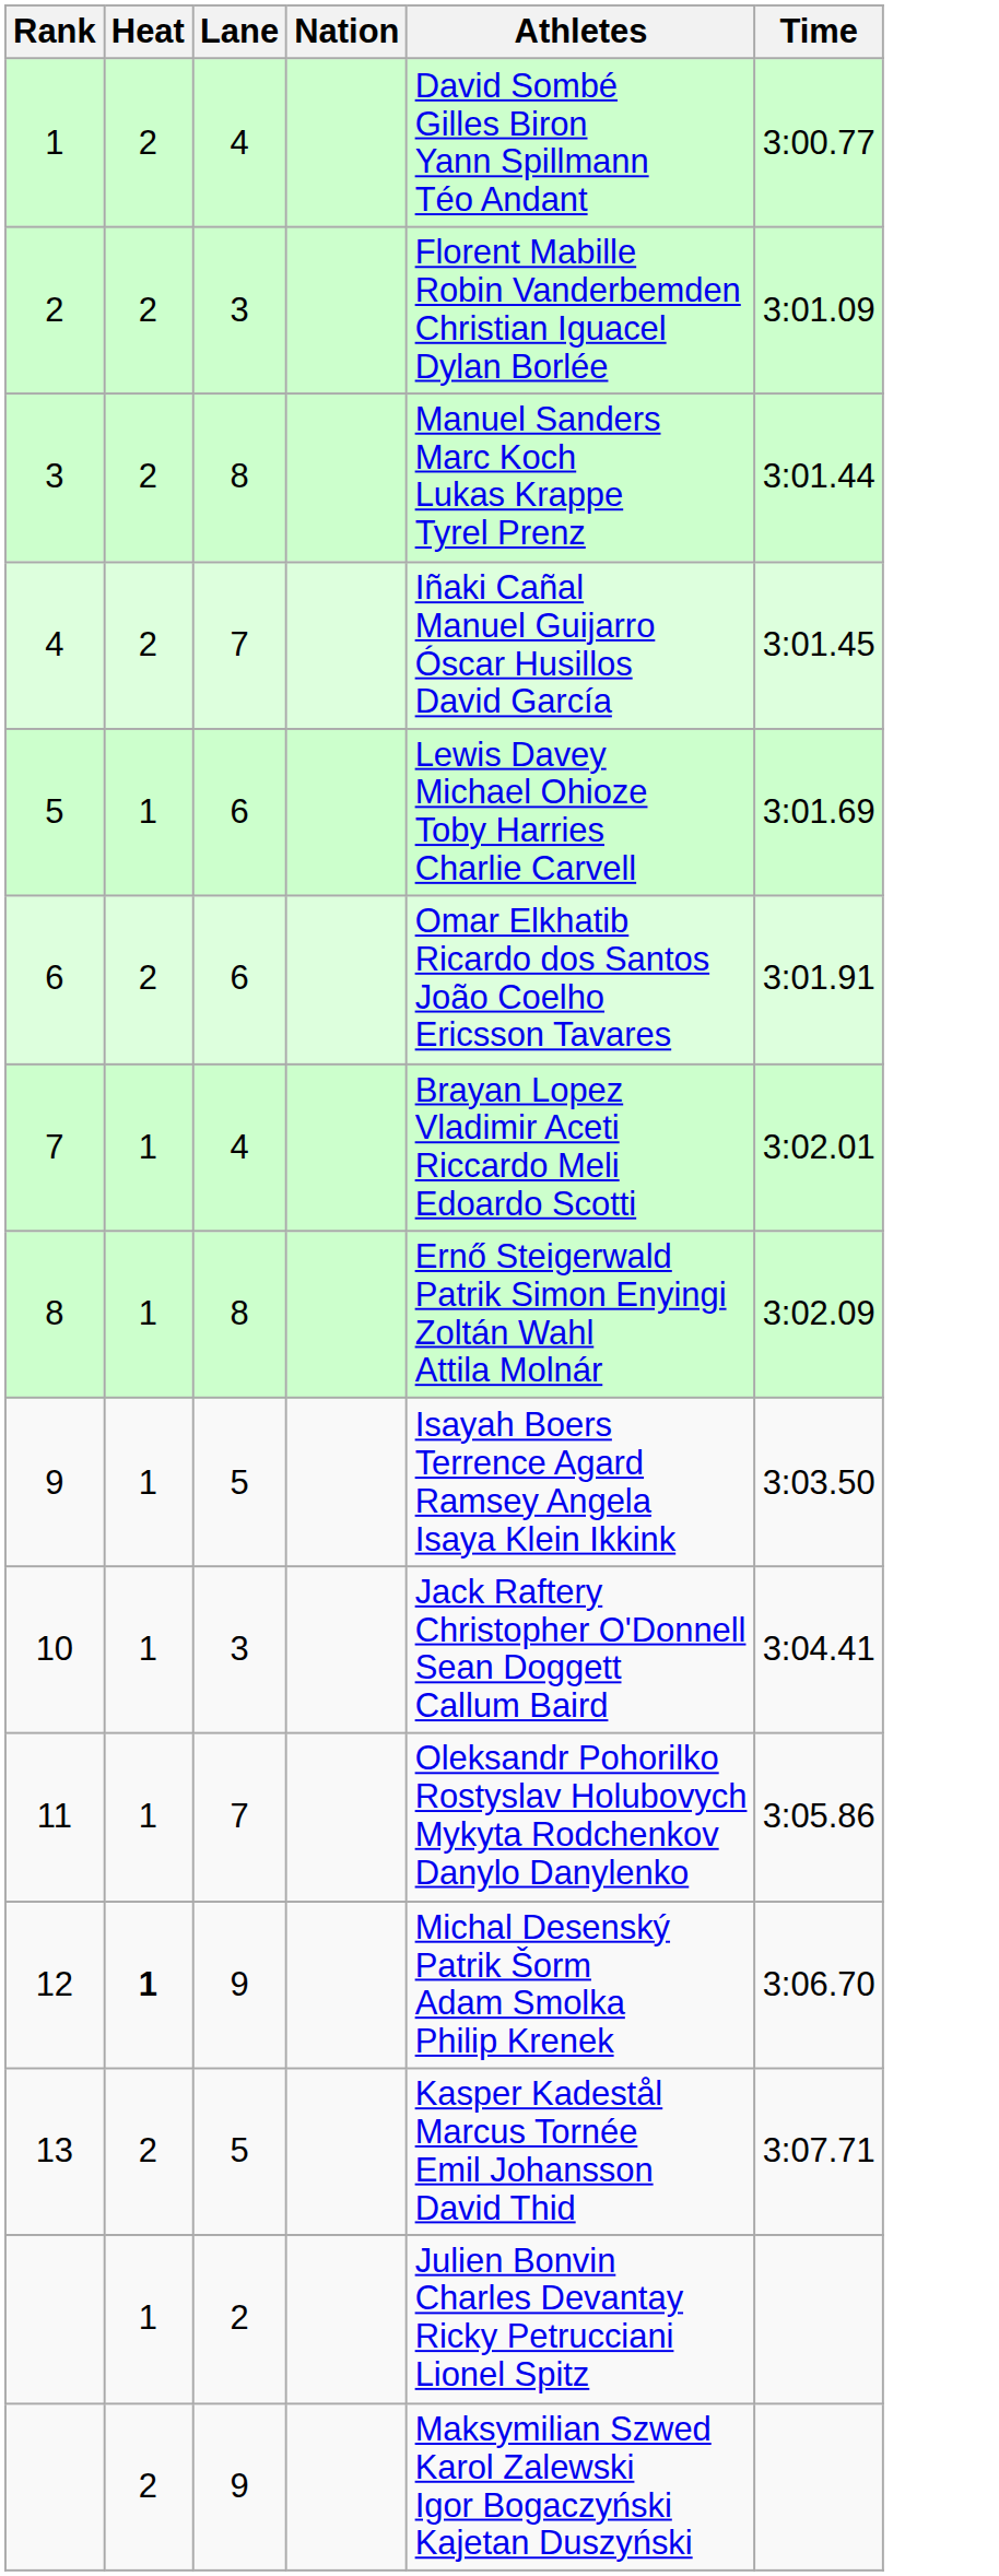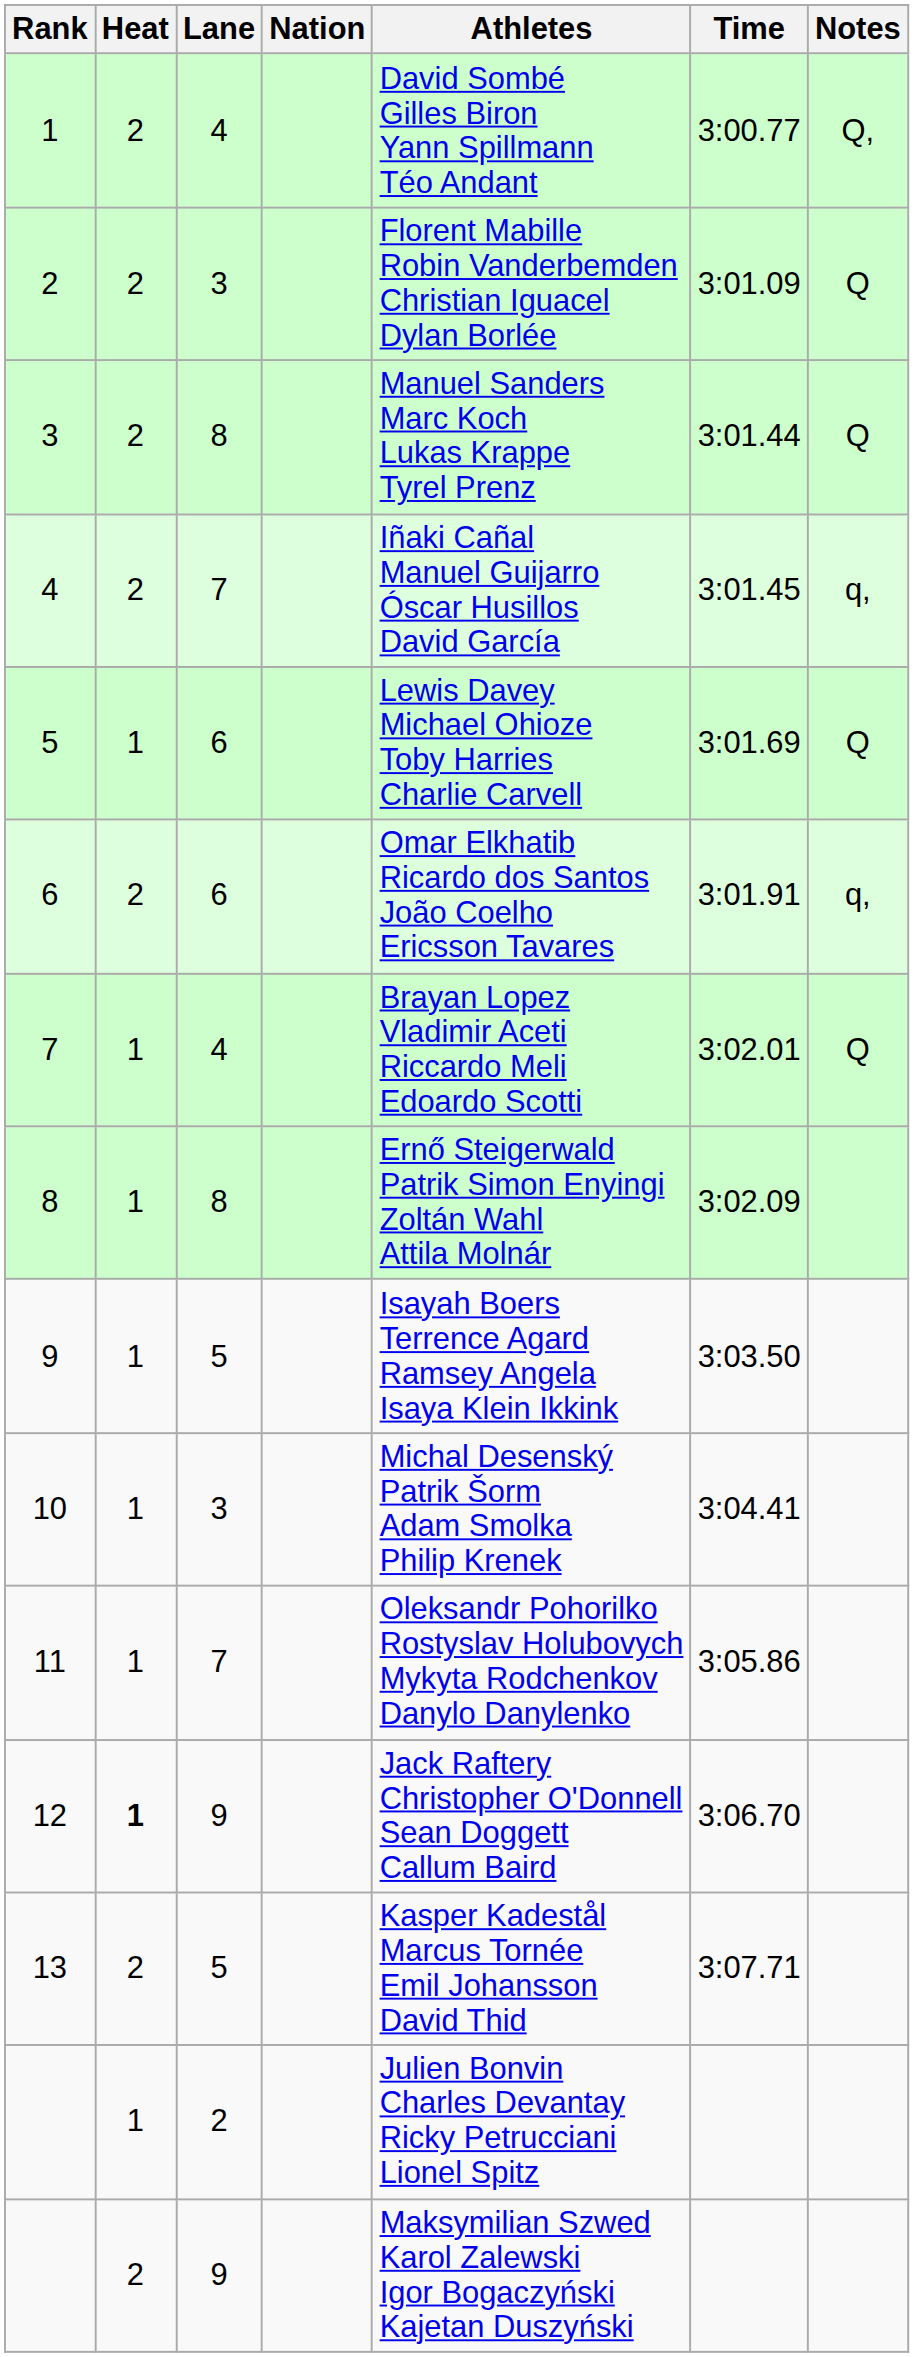+ column: Notes | Q, | Q | Q | q, | Q | q, | Q
10 | Athletes: Jack Raftery Christopher O'Donnell Sean Doggett Callum Baird -> Michal Desenský Patrik Šorm Adam Smolka Philip Krenek
12 | Athletes: Michal Desenský Patrik Šorm Adam Smolka Philip Krenek -> Jack Raftery Christopher O'Donnell Sean Doggett Callum Baird
